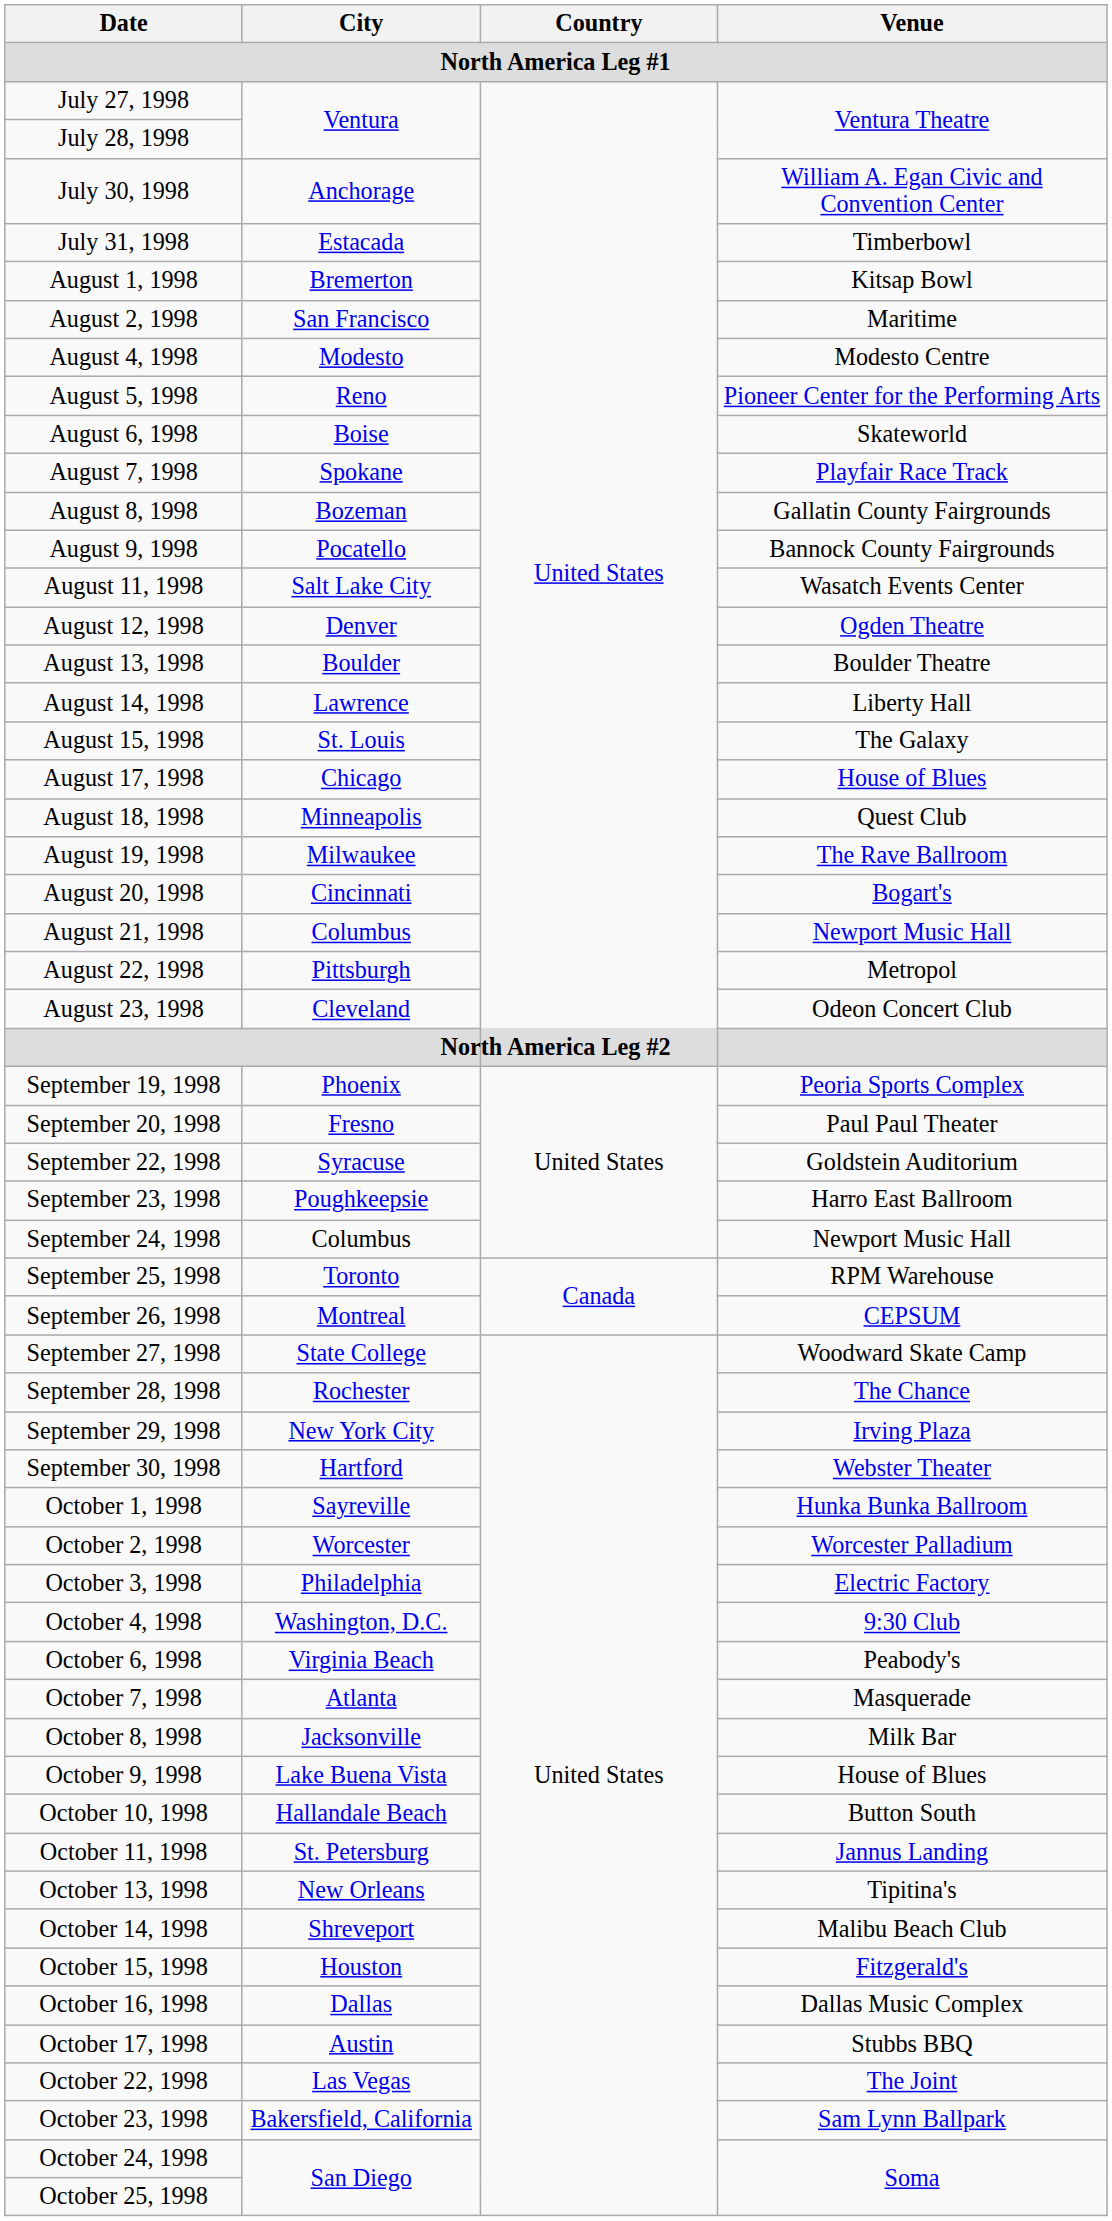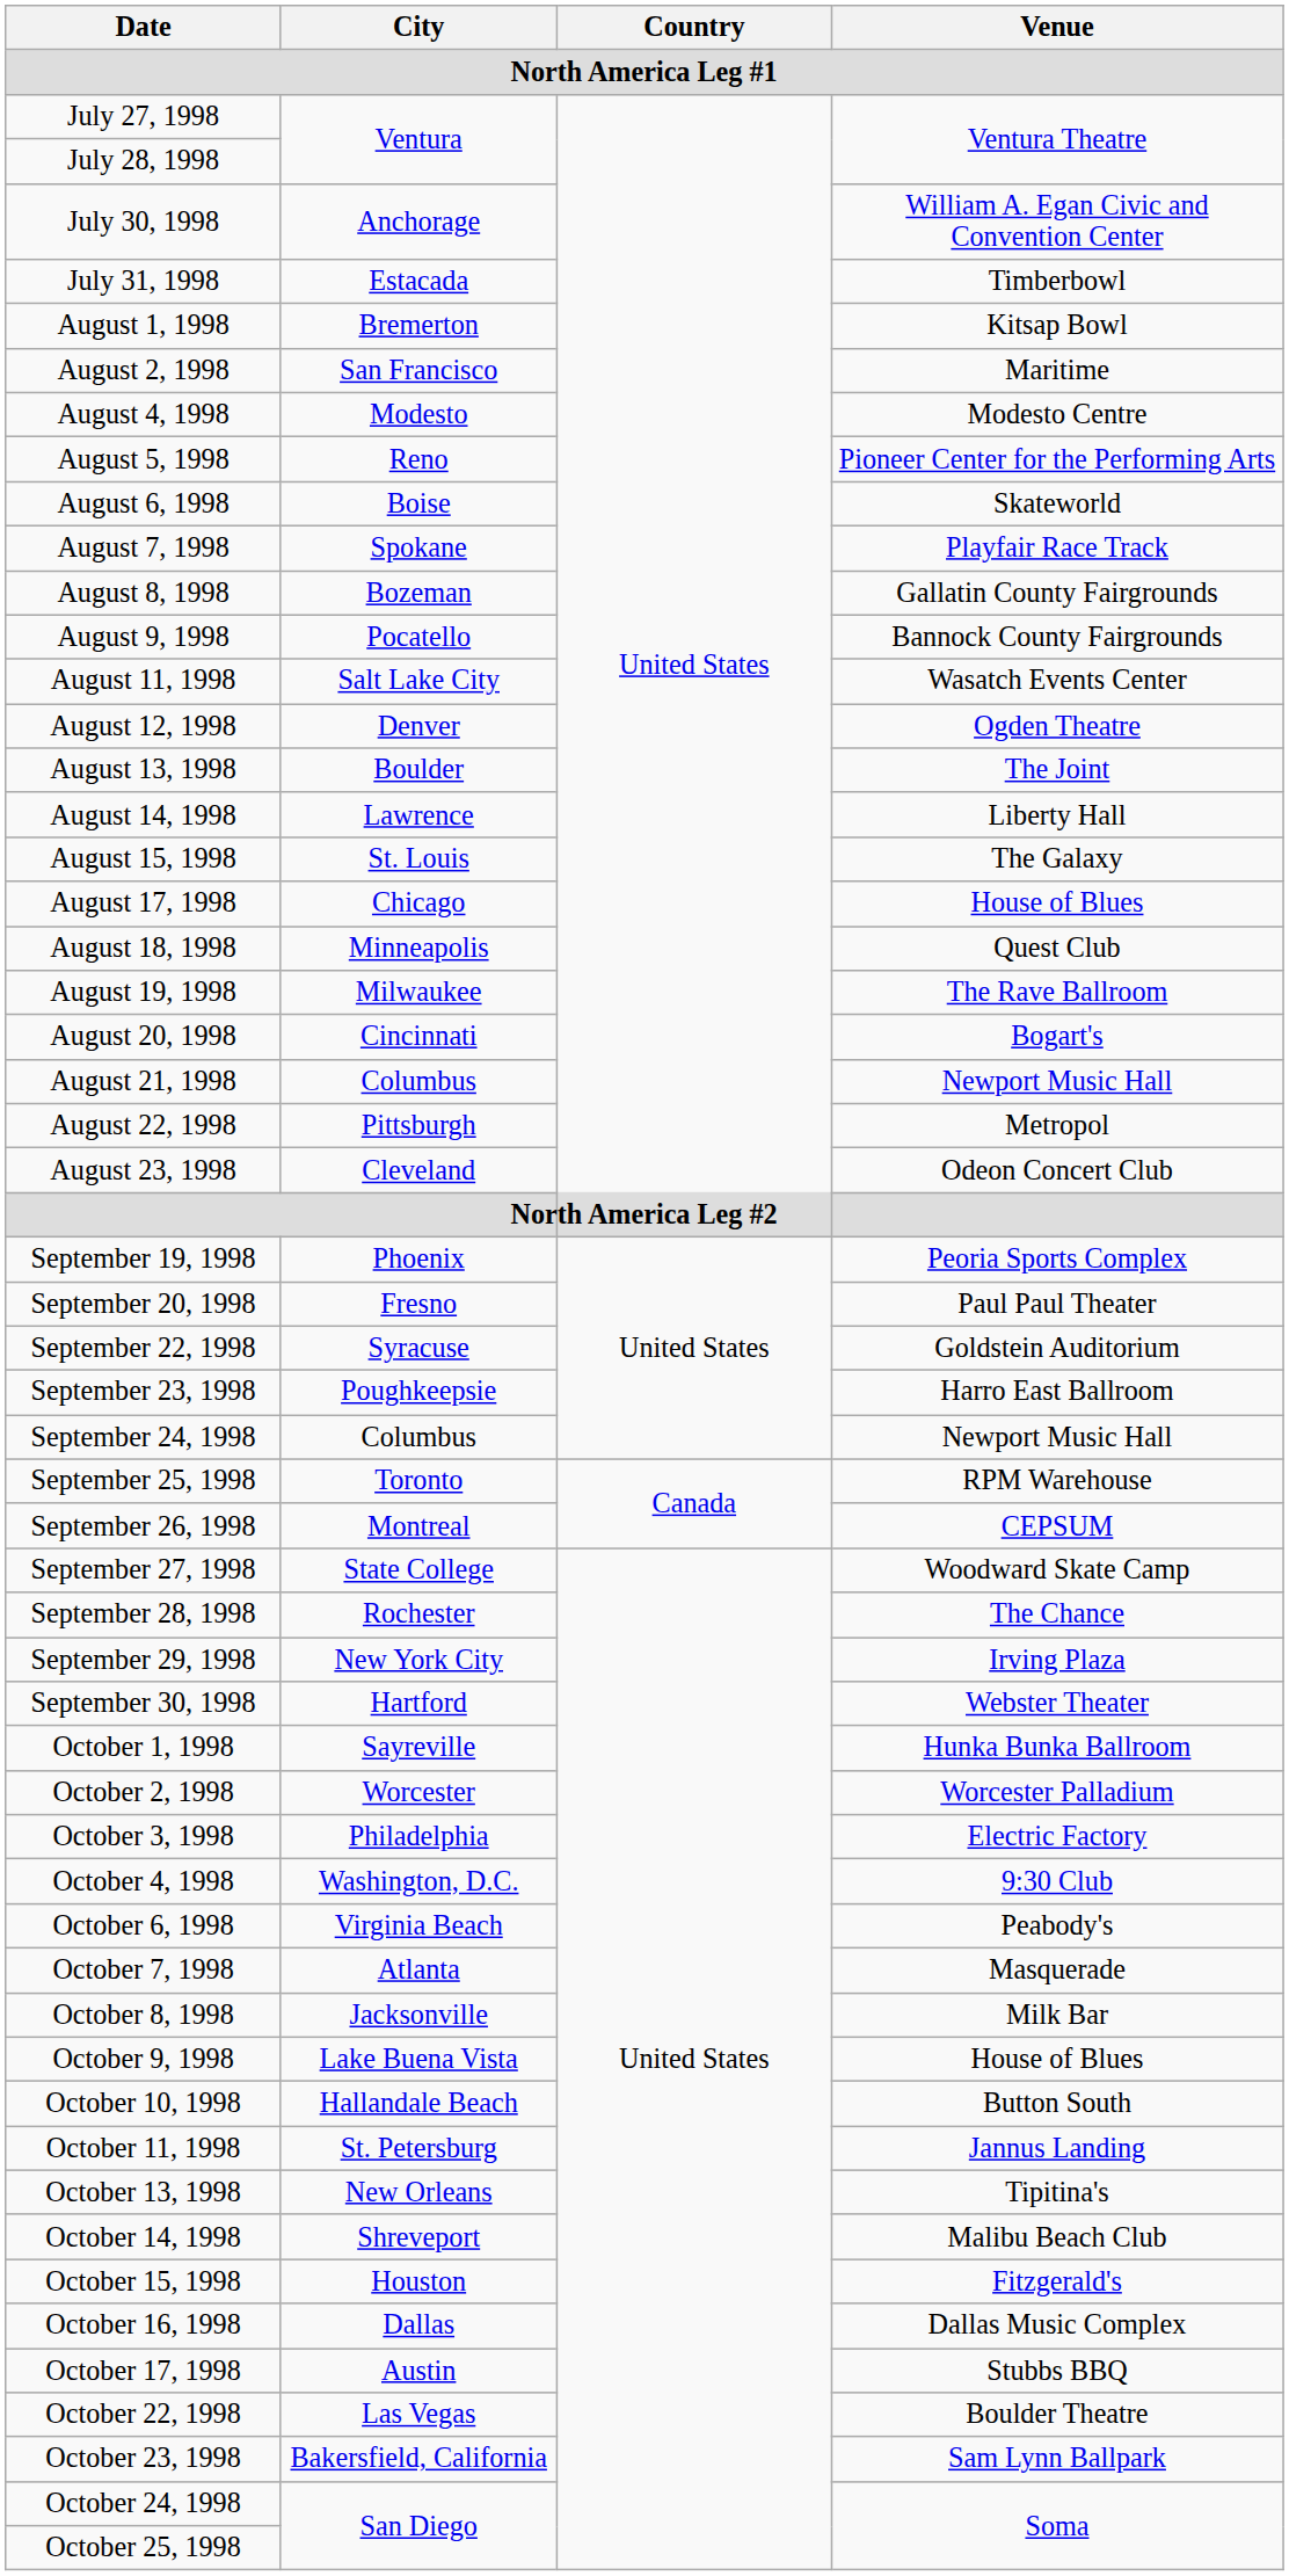August 13, 1998 | Venue: Boulder Theatre -> The Joint
October 22, 1998 | Venue: The Joint -> Boulder Theatre
